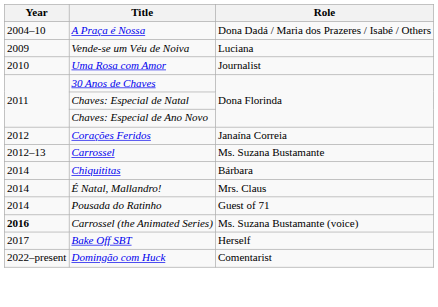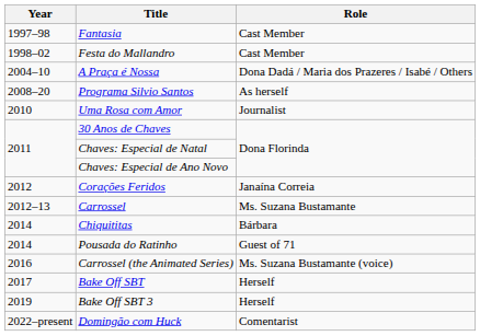+ row: 1997–98 | Fantasia | Cast Member
+ row: 1998–02 | Festa do Mallandro | Cast Member
+ row: 2008–20 | Programa Silvio Santos | As herself
- row: 2009 | Vende-se um Véu de Noiva | Luciana
- row: 2014 | É Natal, Mallandro! | Mrs. Claus
Carrossel (the Animated Series) | Year: bold -> normal
+ row: 2019 | Bake Off SBT 3 | Herself
